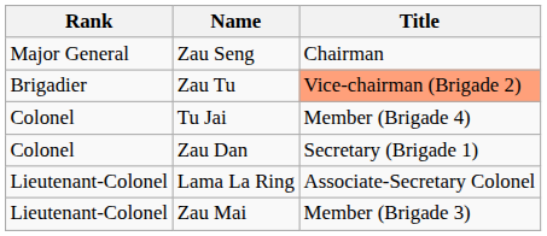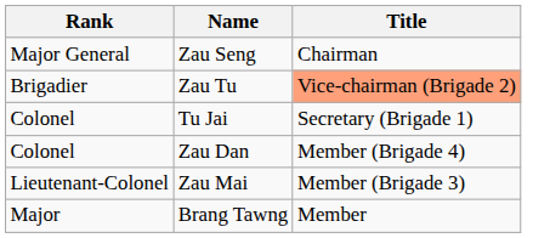Tu Jai | Title: Member (Brigade 4) -> Secretary (Brigade 1)
Zau Dan | Title: Secretary (Brigade 1) -> Member (Brigade 4)
- row: Lieutenant-Colonel | Lama La Ring | Associate-Secretary Colonel
+ row: Major | Brang Tawng | Member
